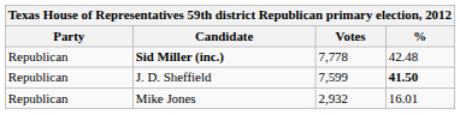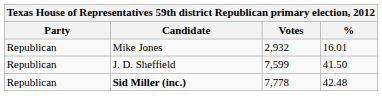rows swapped: Sid Miller (inc.) <-> Mike Jones
J. D. Sheffield | %: bold -> normal
